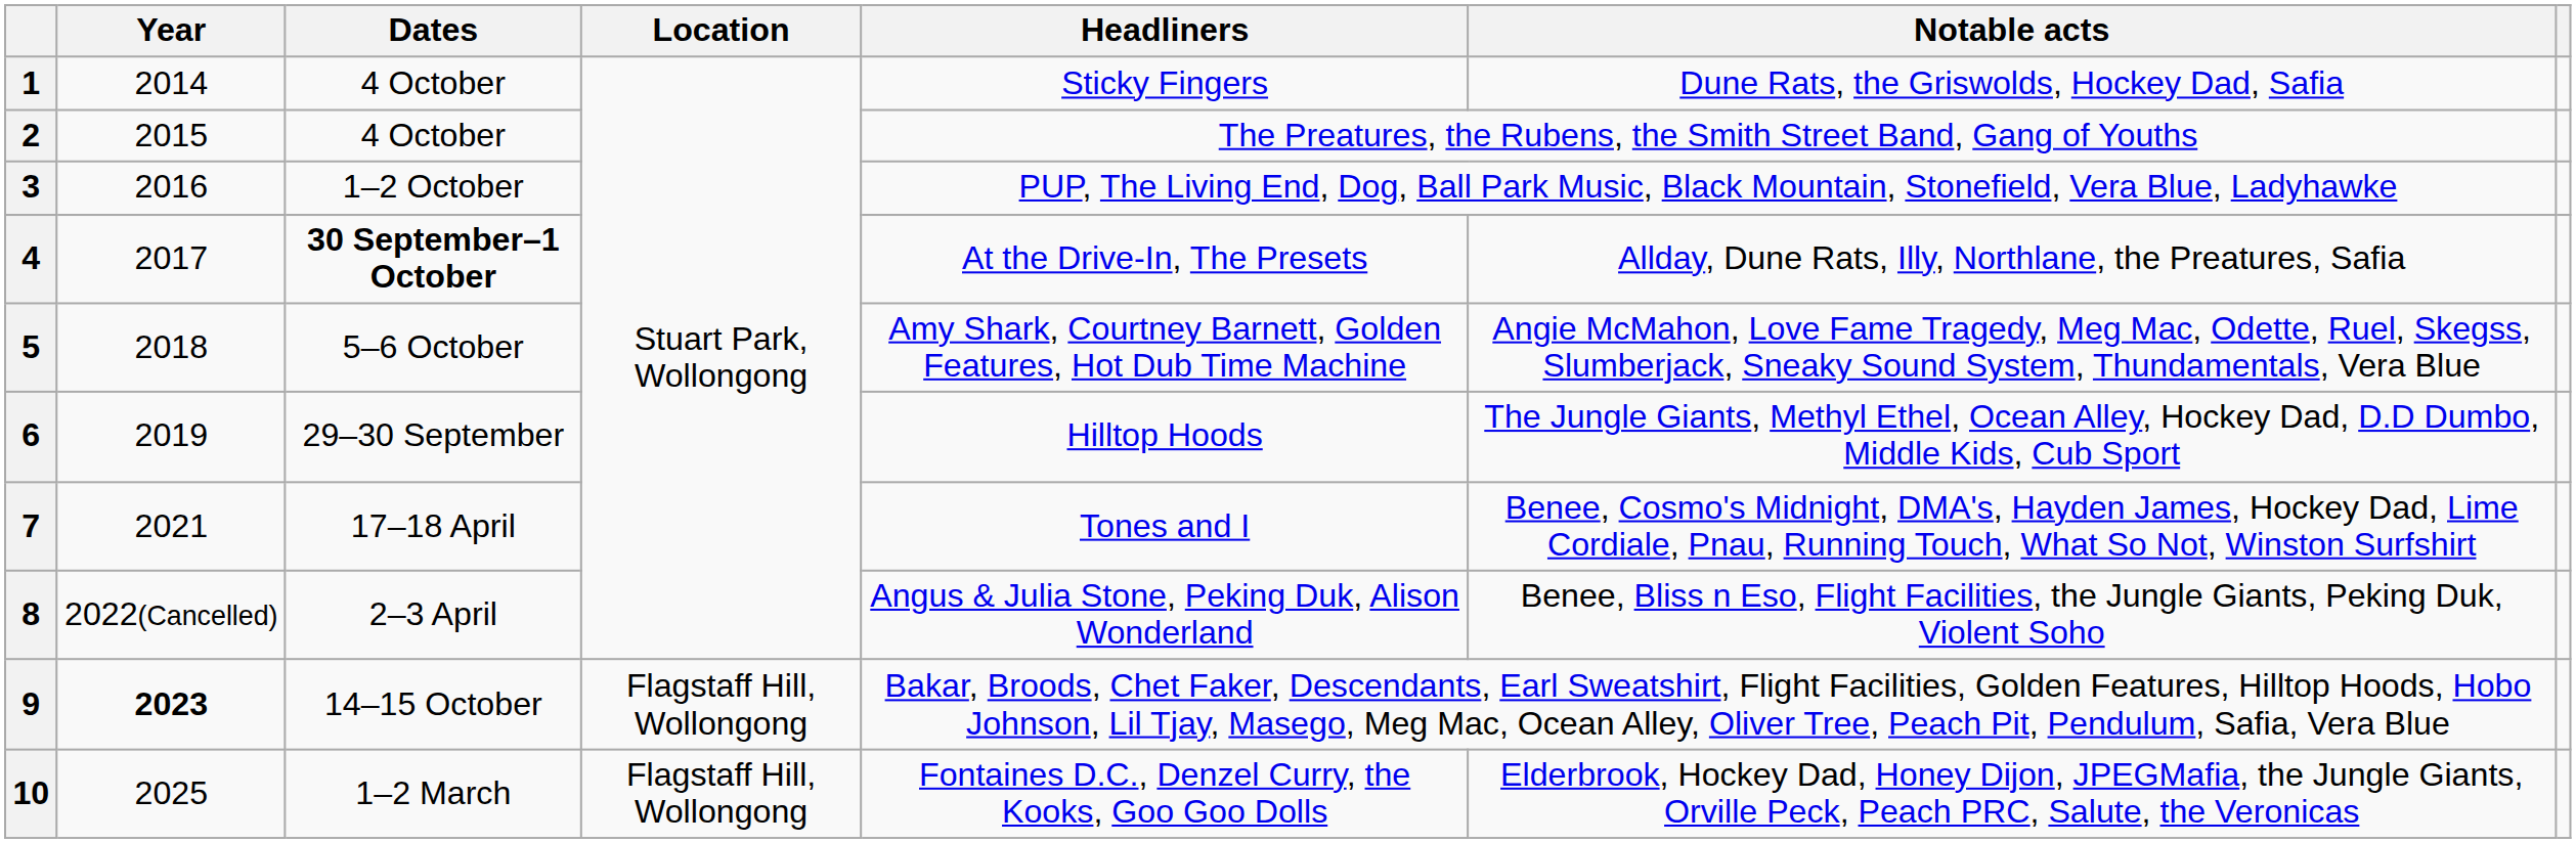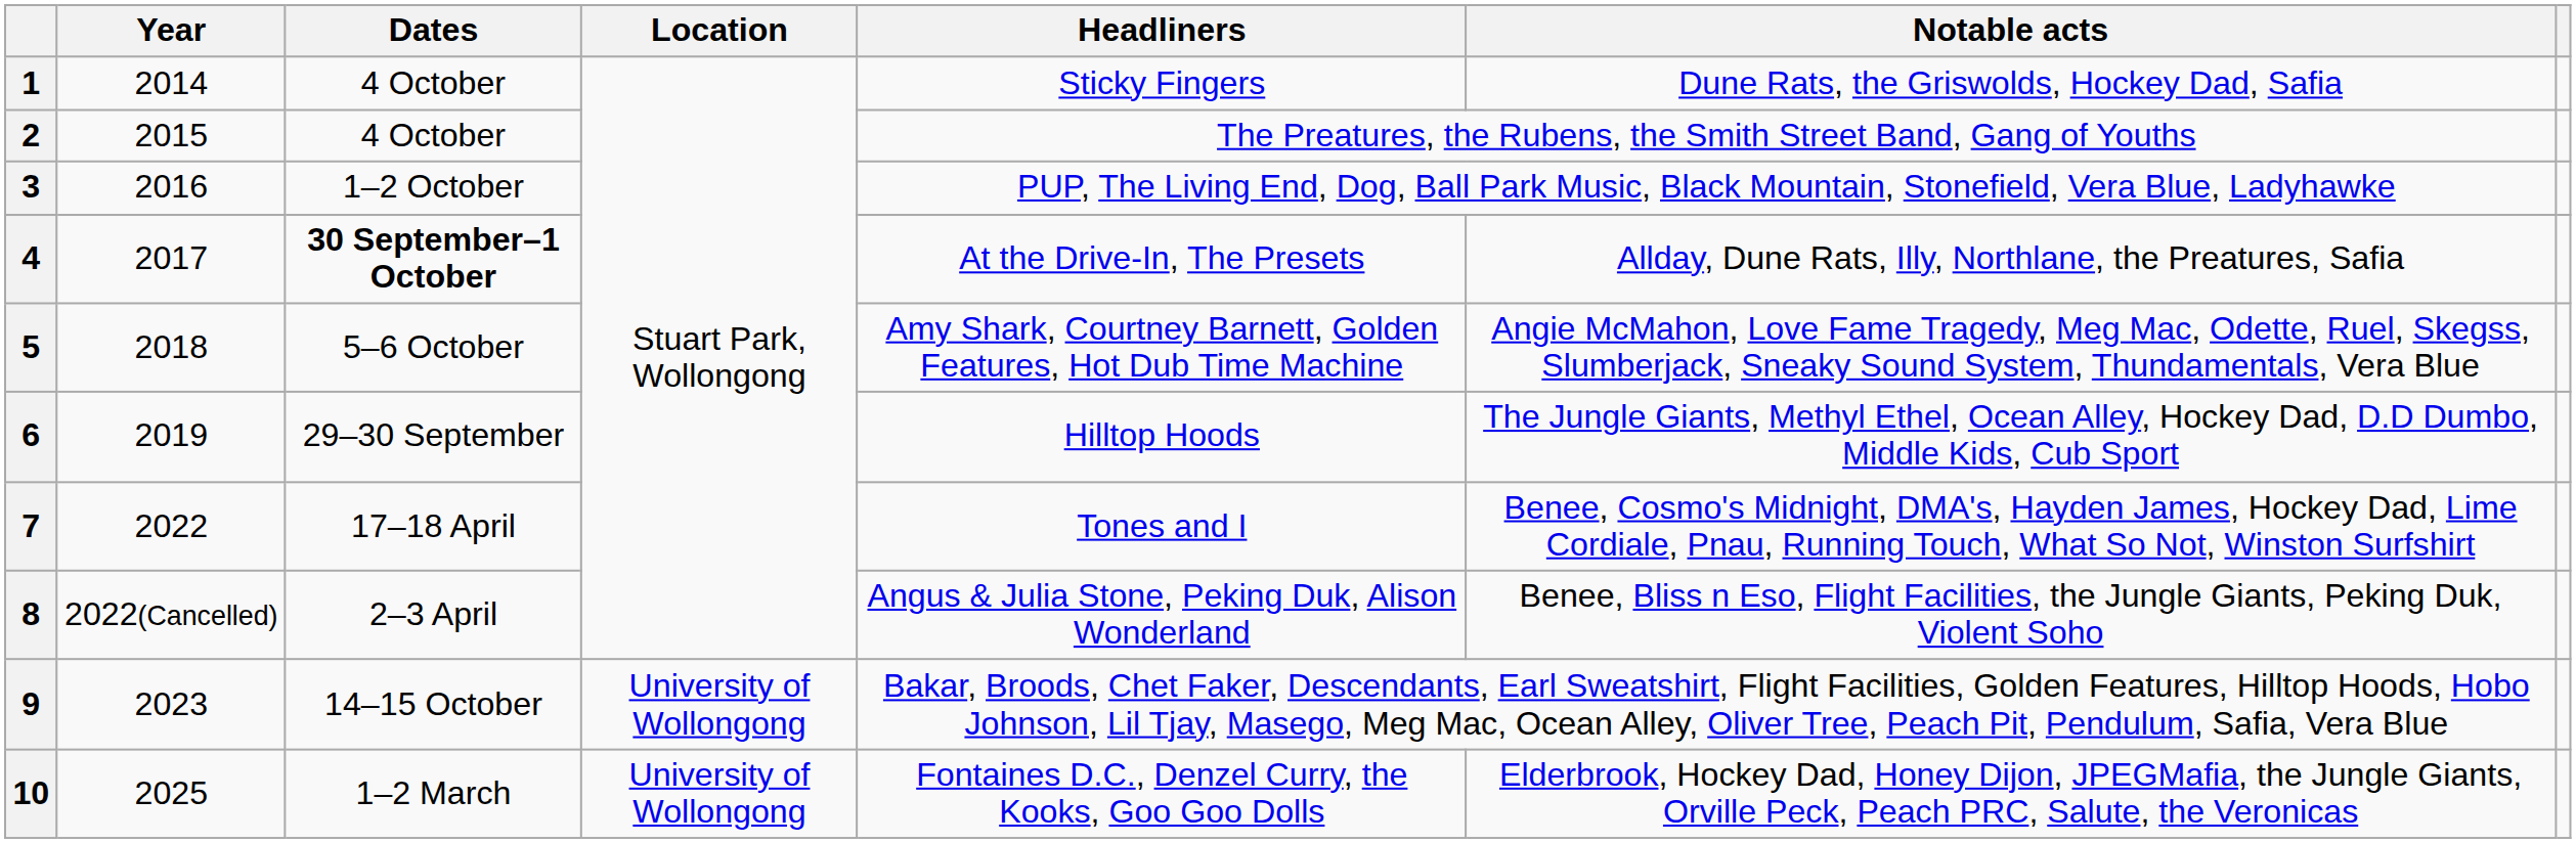7 | Year: 2021 -> 2022
9 | Year: bold -> normal
9 | Location: Flagstaff Hill, Wollongong -> University of Wollongong
10 | Location: Flagstaff Hill, Wollongong -> University of Wollongong
